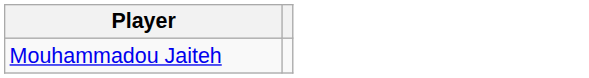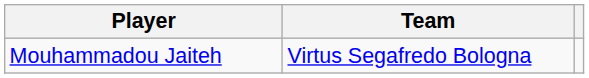+ column: Team | Virtus Segafredo Bologna
